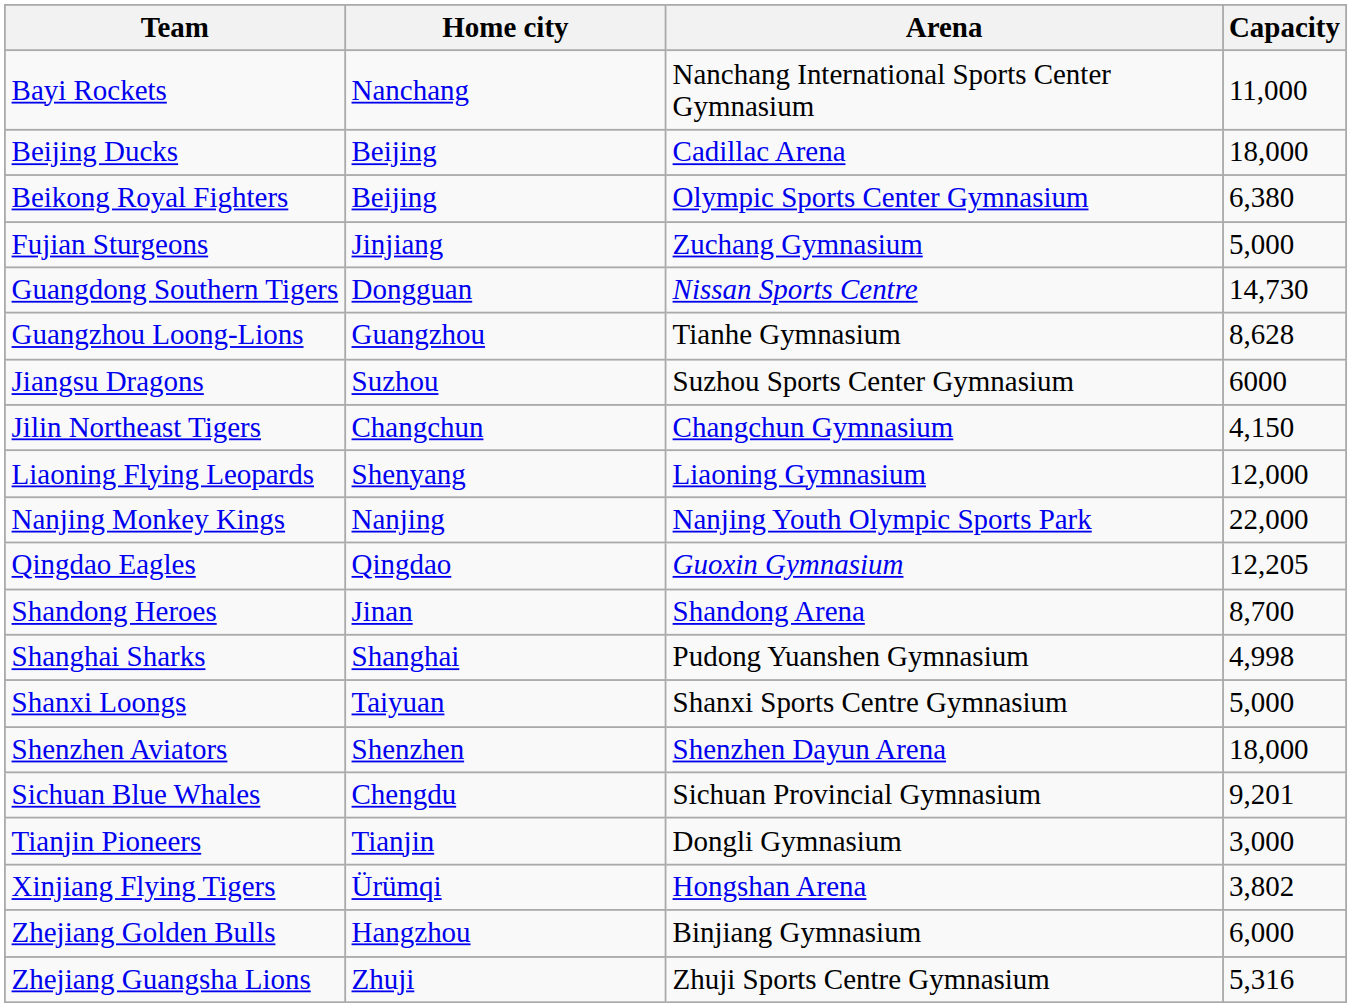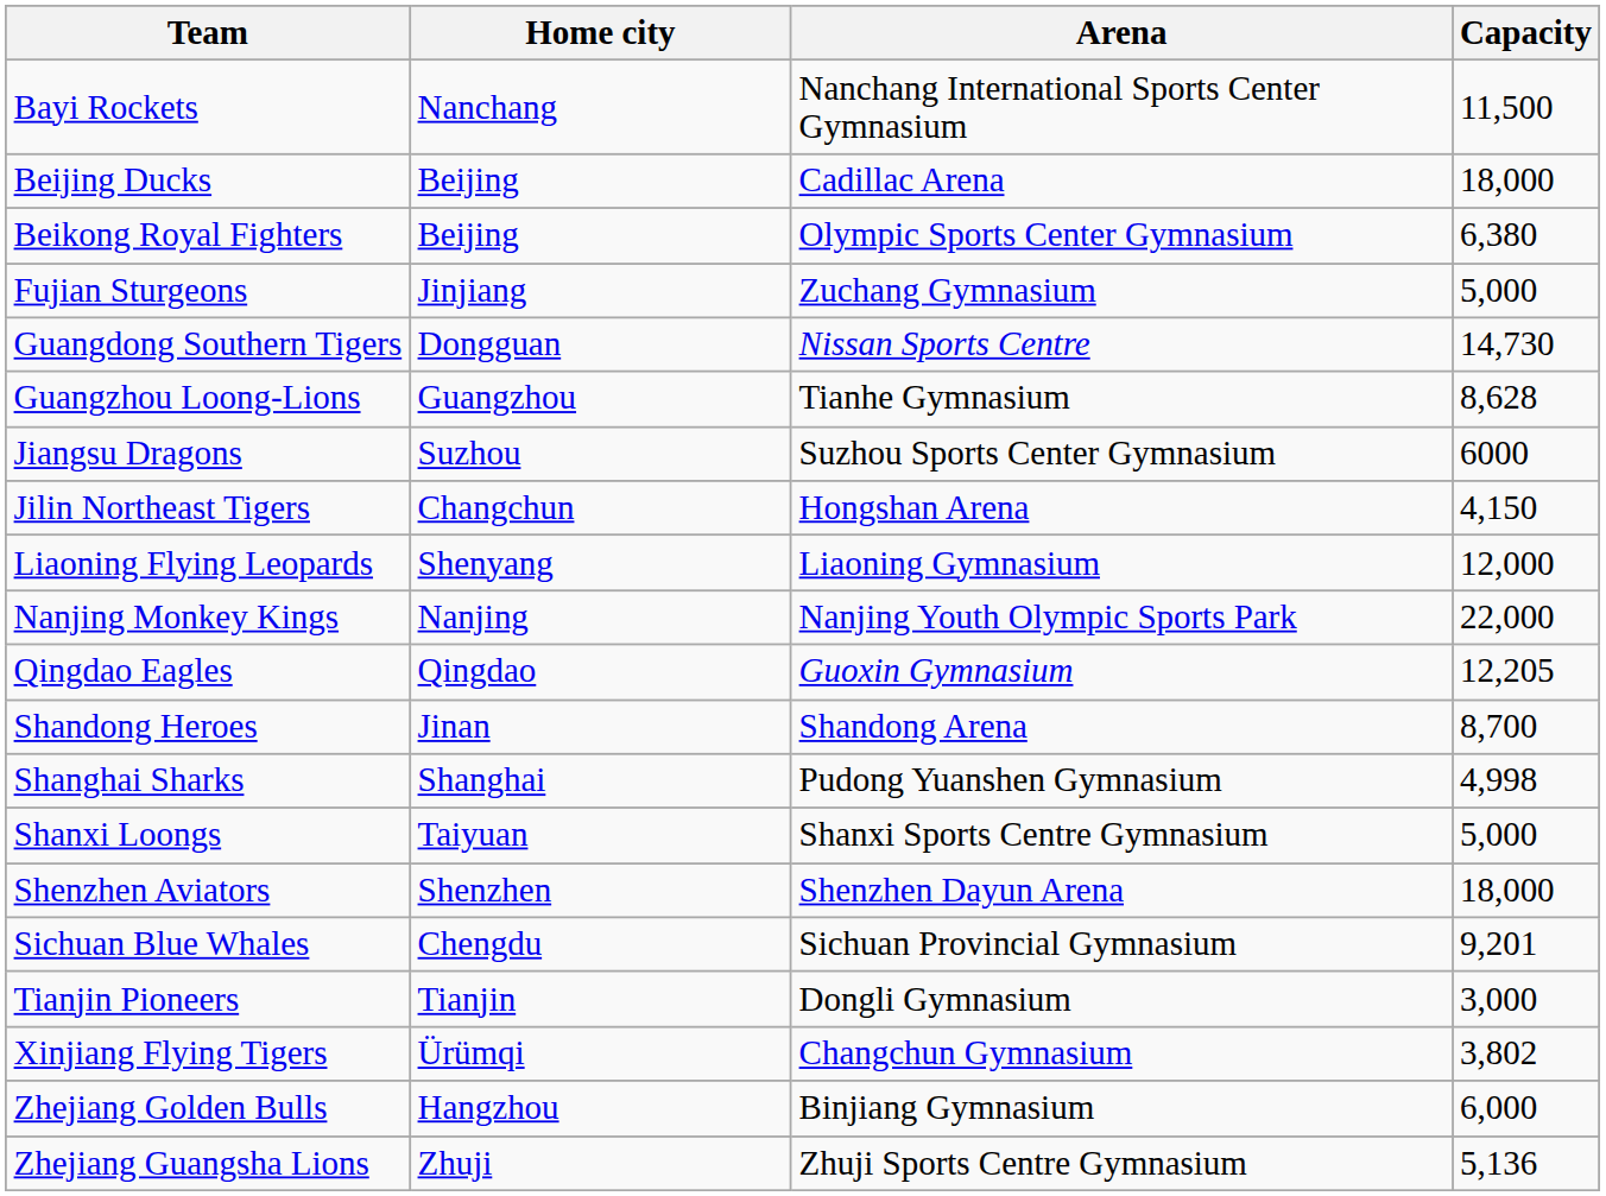Bayi Rockets | Capacity: 11,000 -> 11,500
Jilin Northeast Tigers | Arena: Changchun Gymnasium -> Hongshan Arena
Xinjiang Flying Tigers | Arena: Hongshan Arena -> Changchun Gymnasium
Zhejiang Guangsha Lions | Capacity: 5,316 -> 5,136
